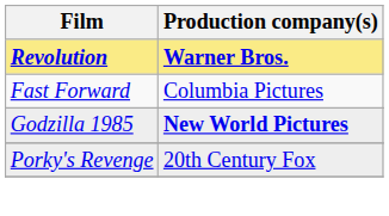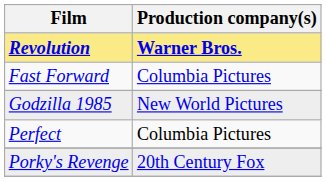Godzilla 1985 | Production company(s): bold -> normal
+ row: Perfect | Columbia Pictures
